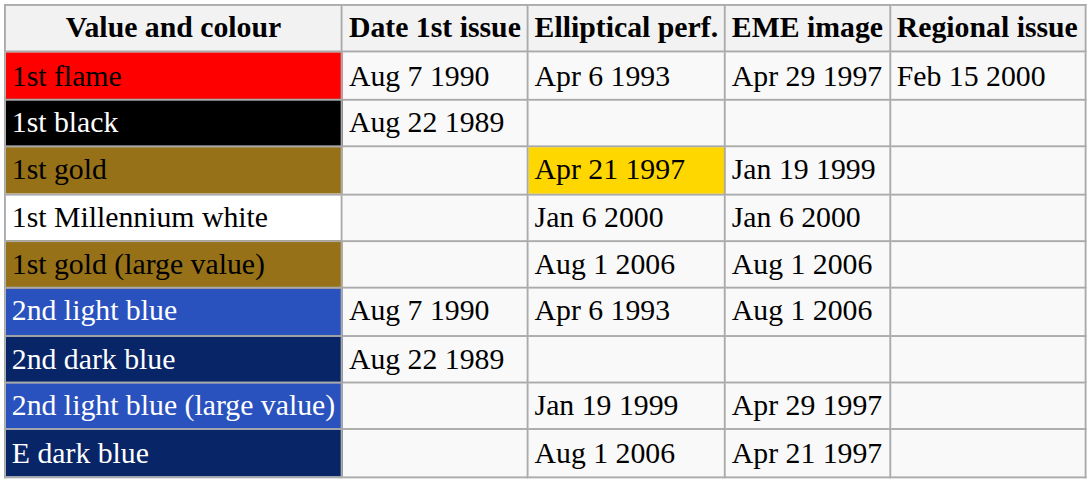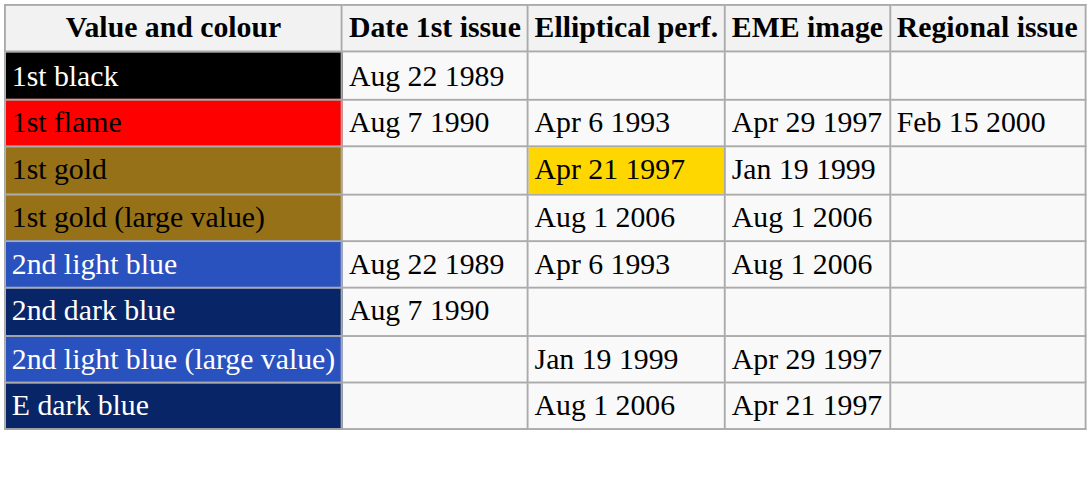rows swapped: 1st black <-> 1st flame
- row: 1st Millennium white | Jan 6 2000 | Jan 6 2000
2nd light blue | Date 1st issue: Aug 7 1990 -> Aug 22 1989
2nd dark blue | Date 1st issue: Aug 22 1989 -> Aug 7 1990
